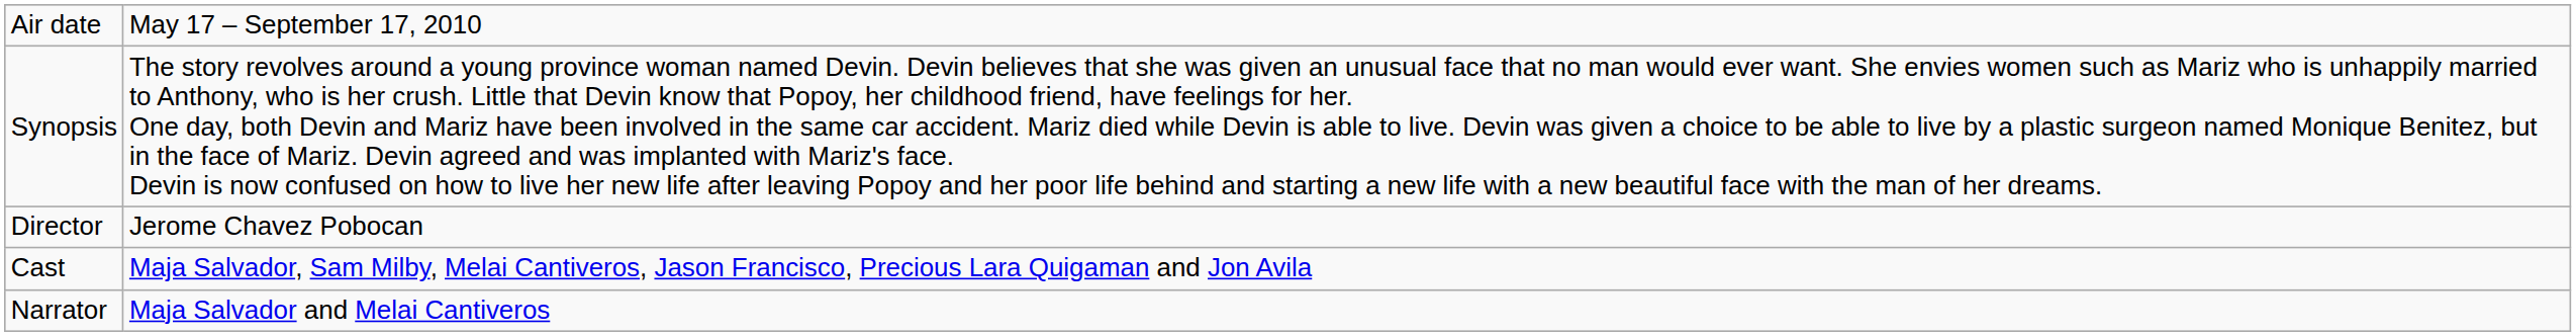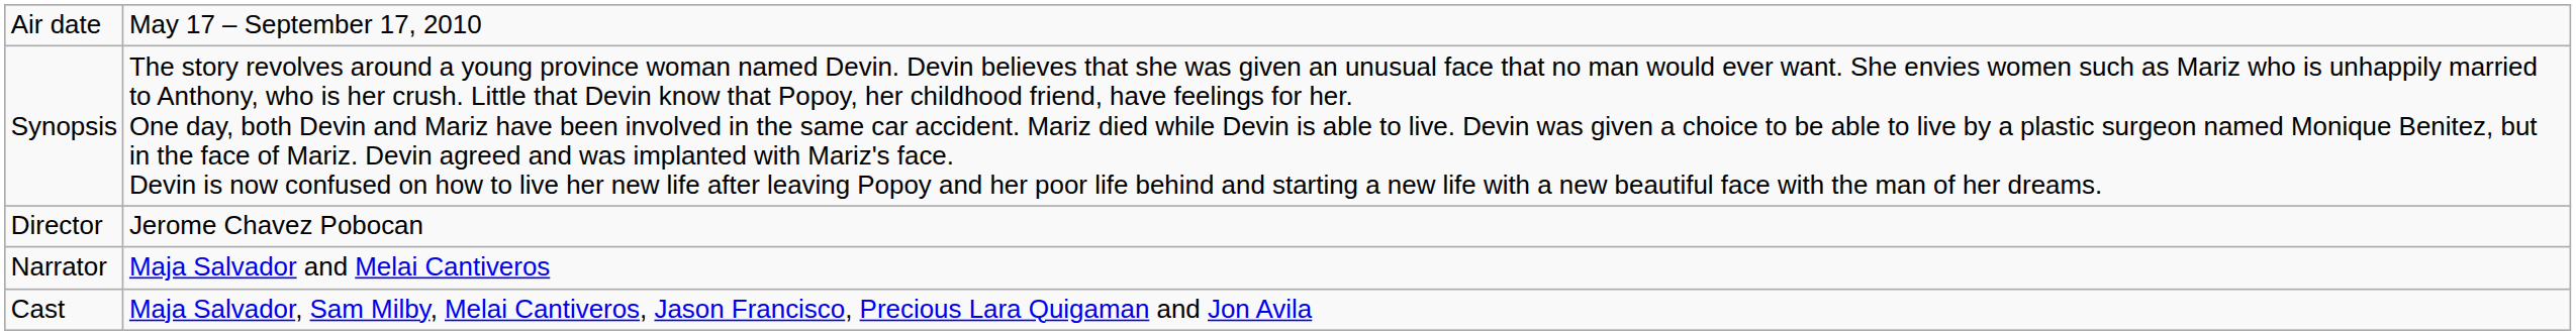rows swapped: Cast <-> Narrator
